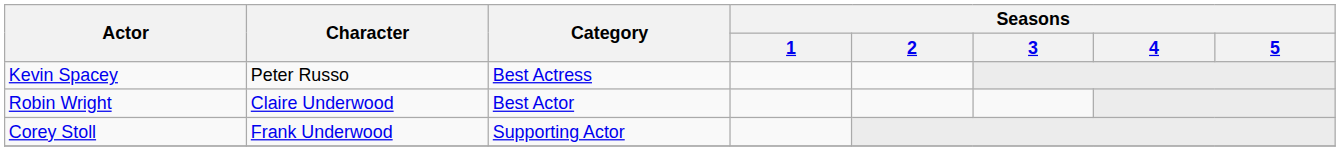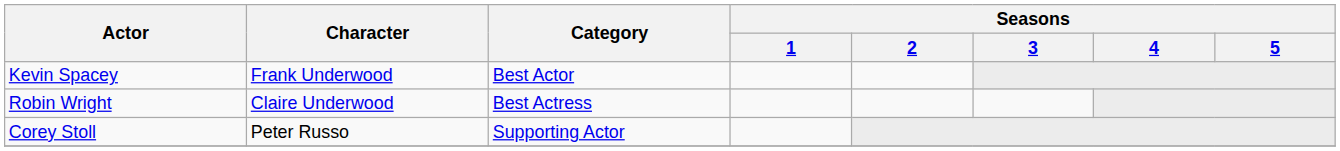Kevin Spacey | Character: Peter Russo -> Frank Underwood
Kevin Spacey | Category: Best Actress -> Best Actor
Robin Wright | Category: Best Actor -> Best Actress
Corey Stoll | Character: Frank Underwood -> Peter Russo
